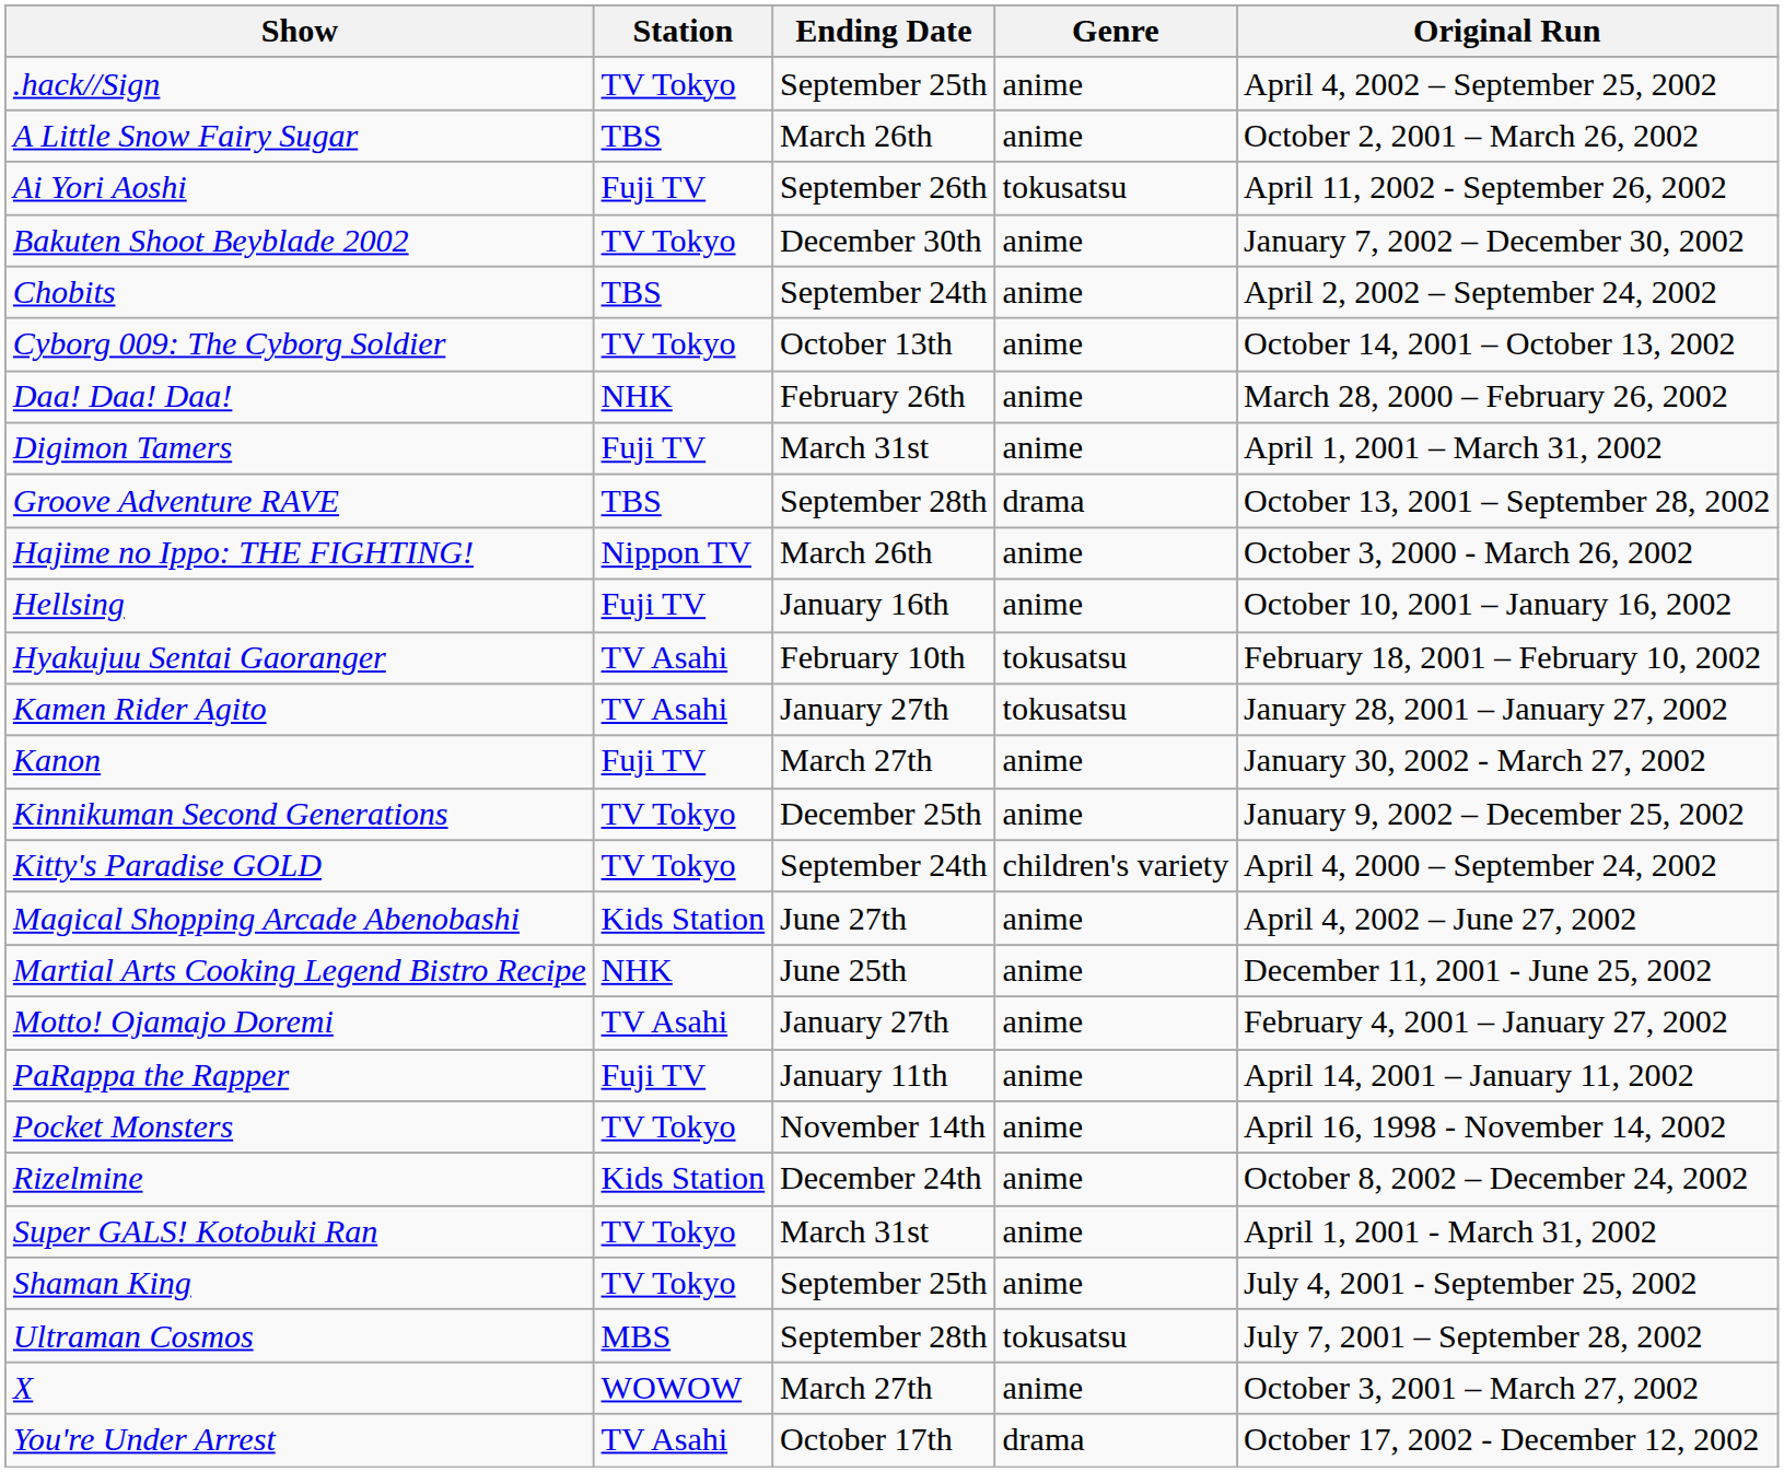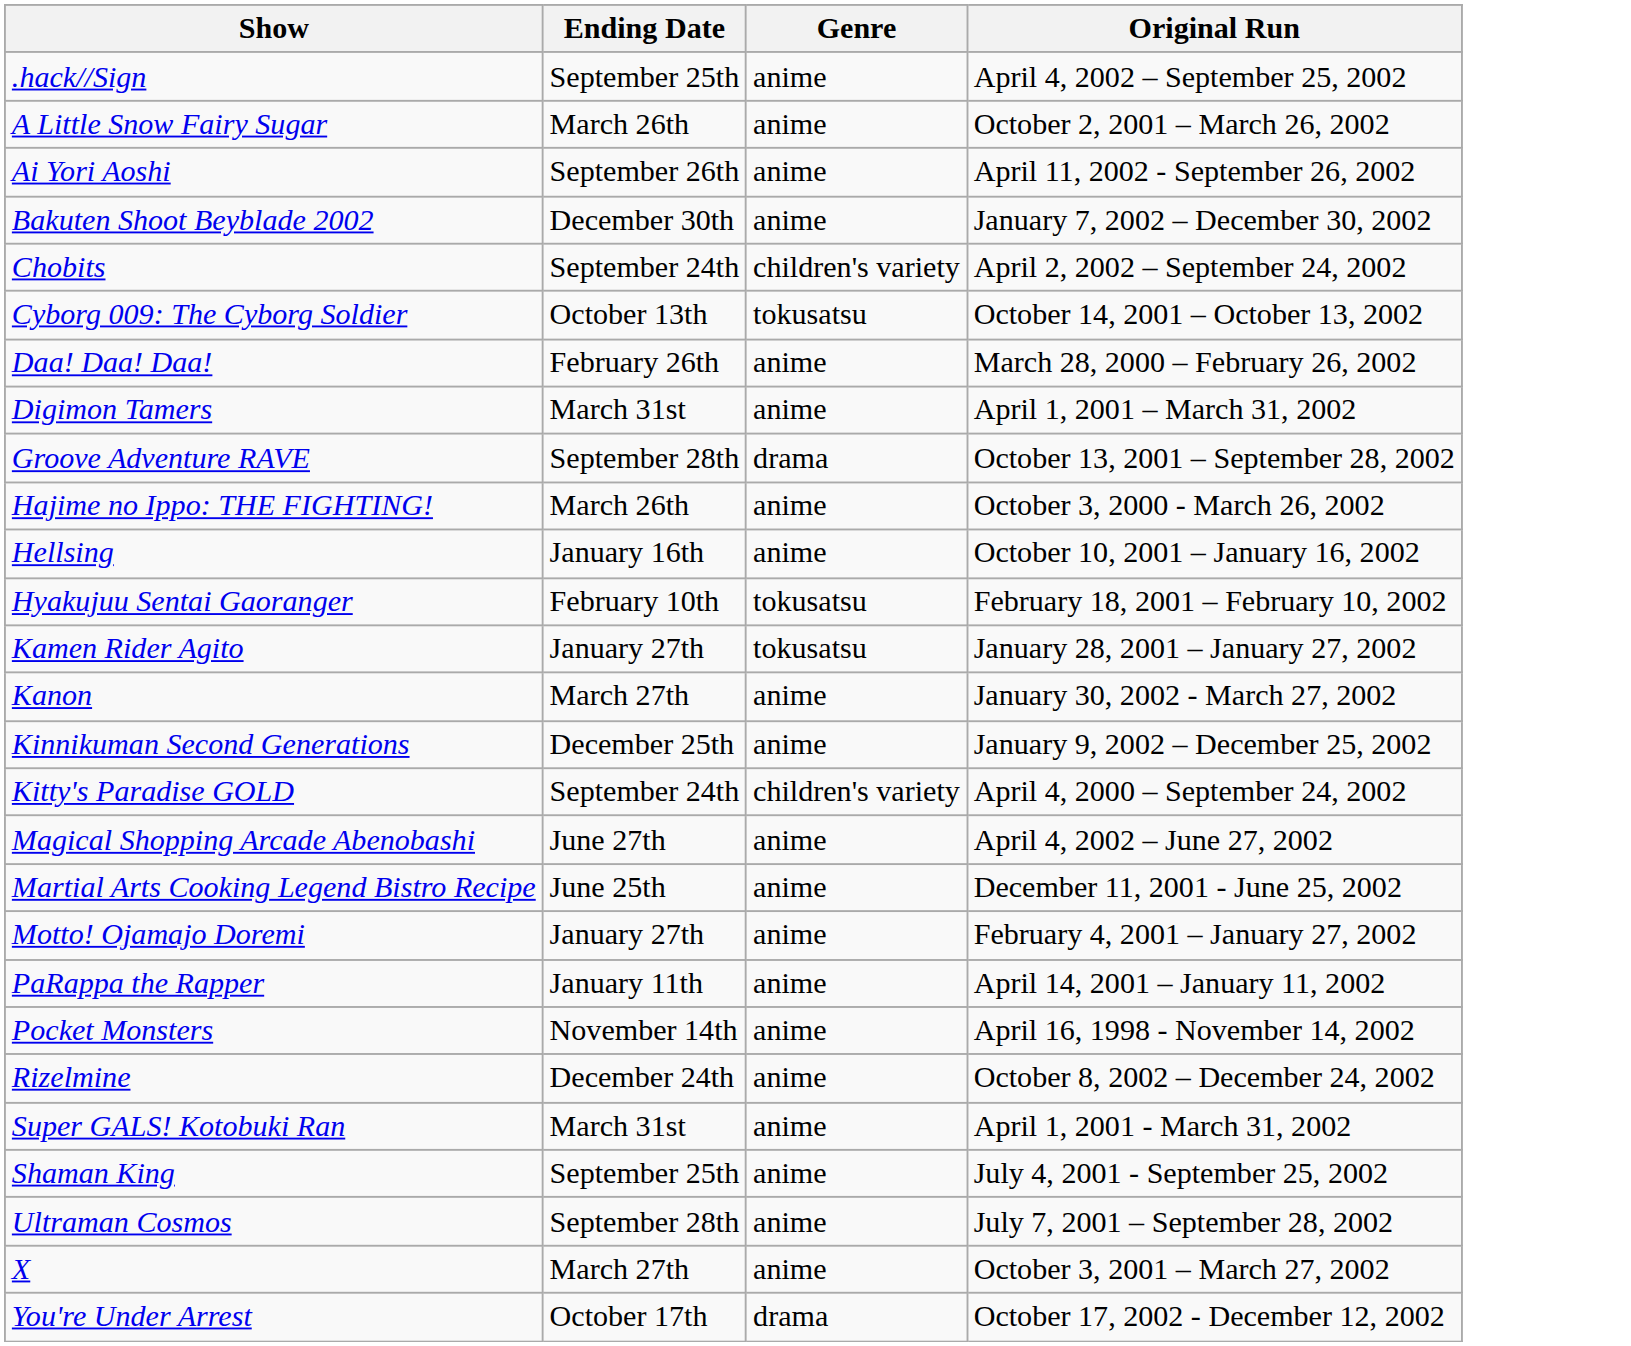- column: Station | TV Tokyo | TBS | Fuji TV | TV Tokyo | TBS | TV Tokyo | NHK | Fuji TV | TBS | Nippon TV | Fuji TV | TV Asahi | TV Asahi | Fuji TV | TV Tokyo | TV Tokyo | Kids Station | NHK | TV Asahi | Fuji TV | TV Tokyo | Kids Station | TV Tokyo | TV Tokyo | MBS | WOWOW | TV Asahi
Ai Yori Aoshi | Genre: tokusatsu -> anime
Chobits | Genre: anime -> children's variety
Cyborg 009: The Cyborg Soldier | Genre: anime -> tokusatsu
Ultraman Cosmos | Genre: tokusatsu -> anime
